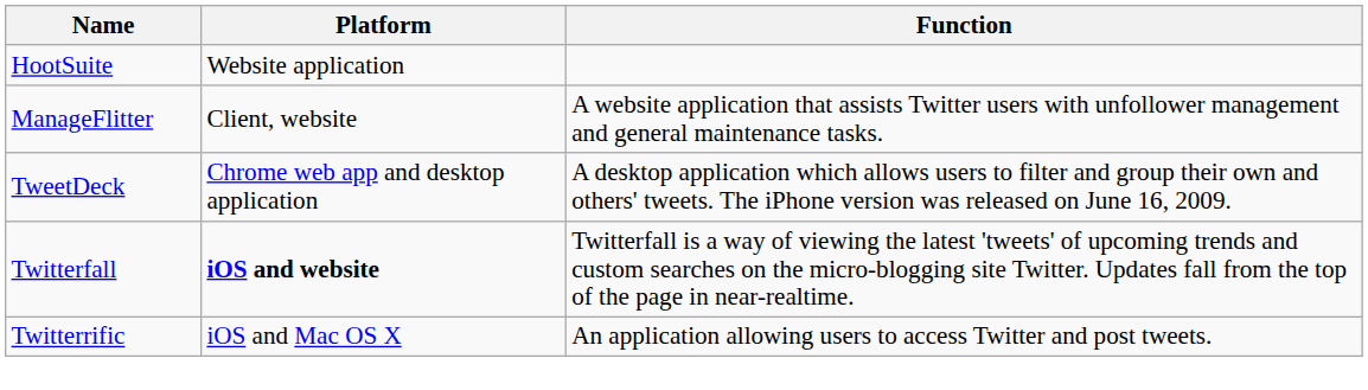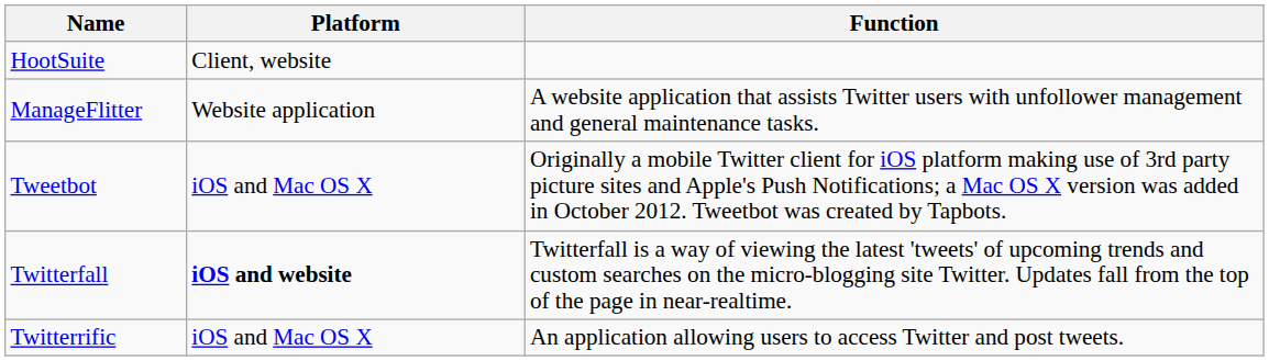HootSuite | Platform: Website application -> Client, website
ManageFlitter | Platform: Client, website -> Website application
+ row: Tweetbot | iOS and Mac OS X | Originally a mobile Twitter client for iOS platform making use of 3rd party picture sites and Apple's Push Notifications; a Mac OS X version was added in October 2012. Tweetbot was created by Tapbots.
- row: TweetDeck | Chrome web app and desktop application | A desktop application which allows users to filter and group their own and others' tweets. The iPhone version was released on June 16, 2009.
